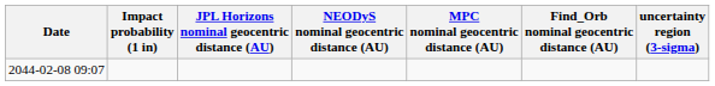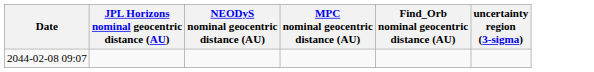- column: Impact probability (1 in)
